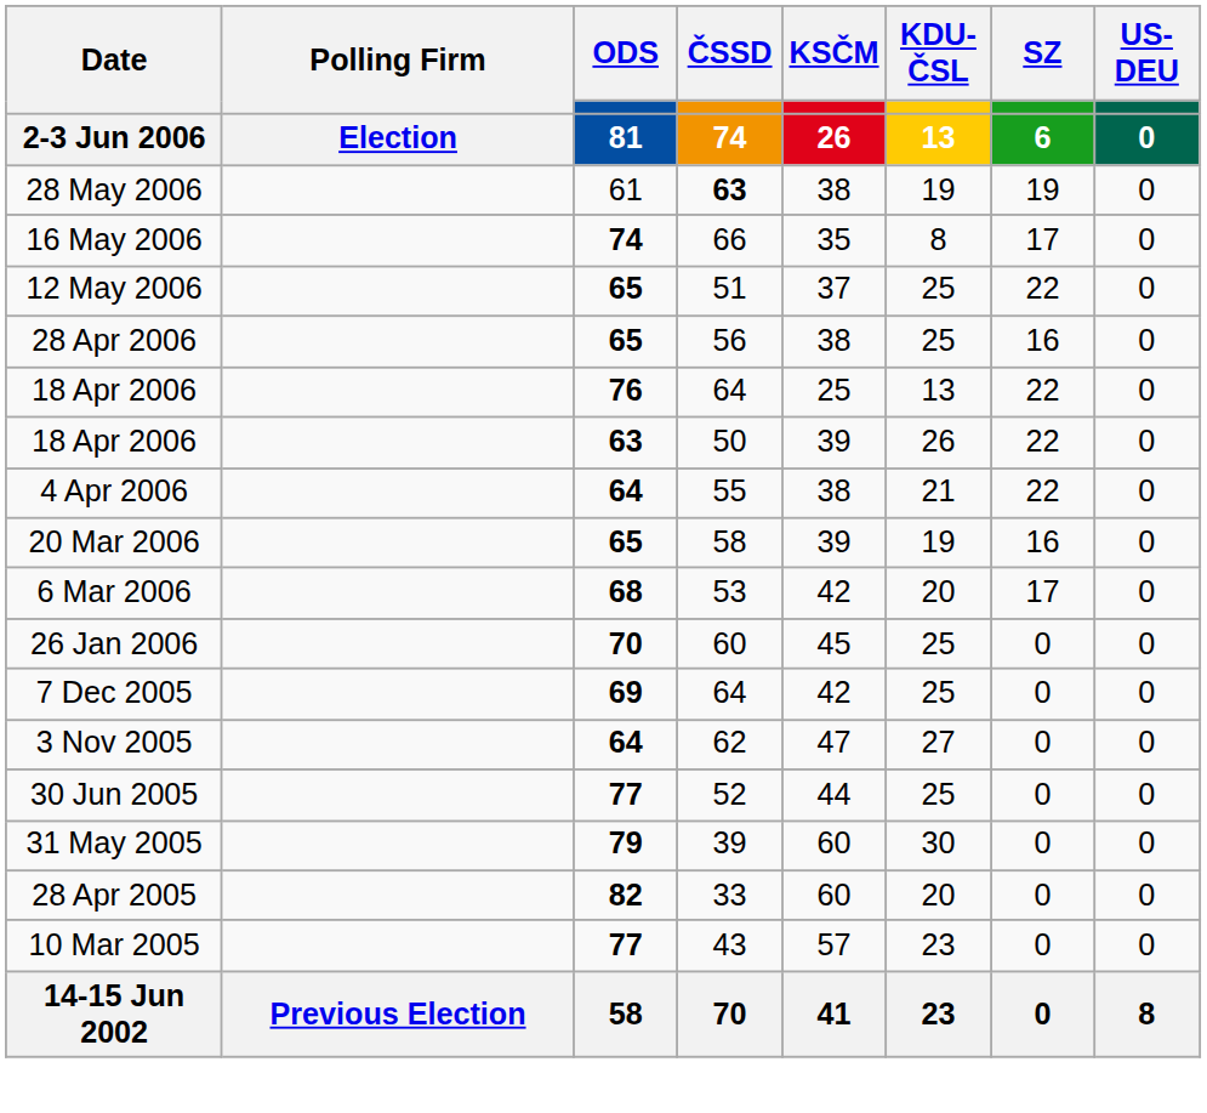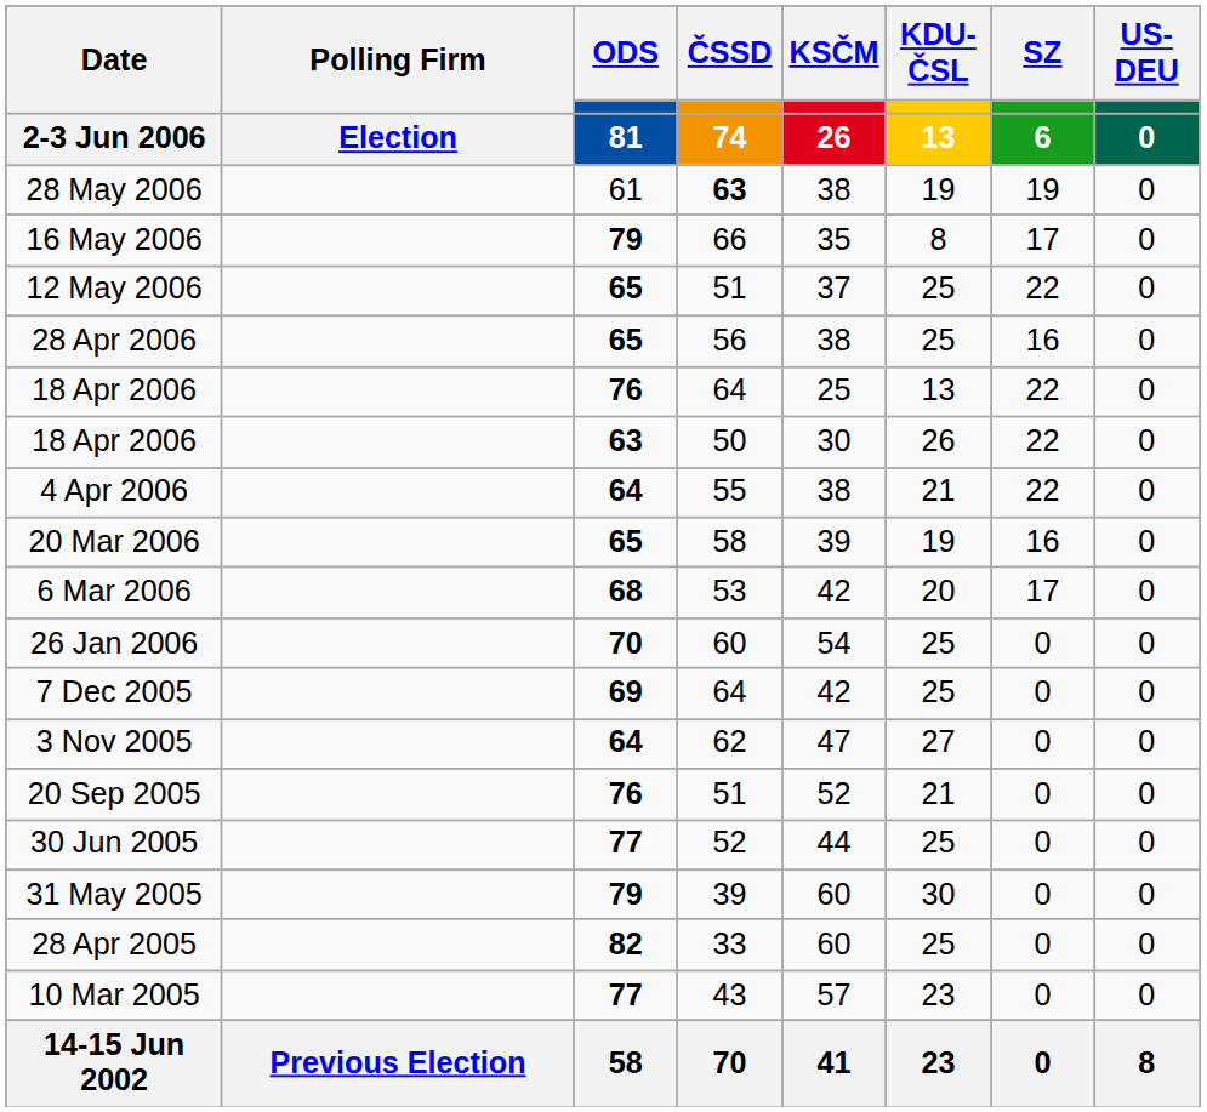16 May 2006 | ODS / 81: 74 -> 79
18 Apr 2006 / 50 | KSČM / 26: 39 -> 30
26 Jan 2006 | KSČM / 26: 45 -> 54
+ row: 20 Sep 2005 | 76 | 51 | 52 | 21 | 0 | 0
28 Apr 2005 | KDU-ČSL / 13: 20 -> 25
